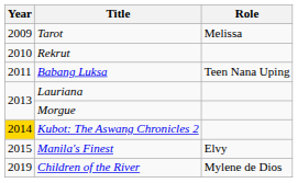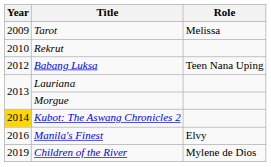Babang Luksa | Year: 2011 -> 2012
Manila's Finest | Year: 2015 -> 2016
